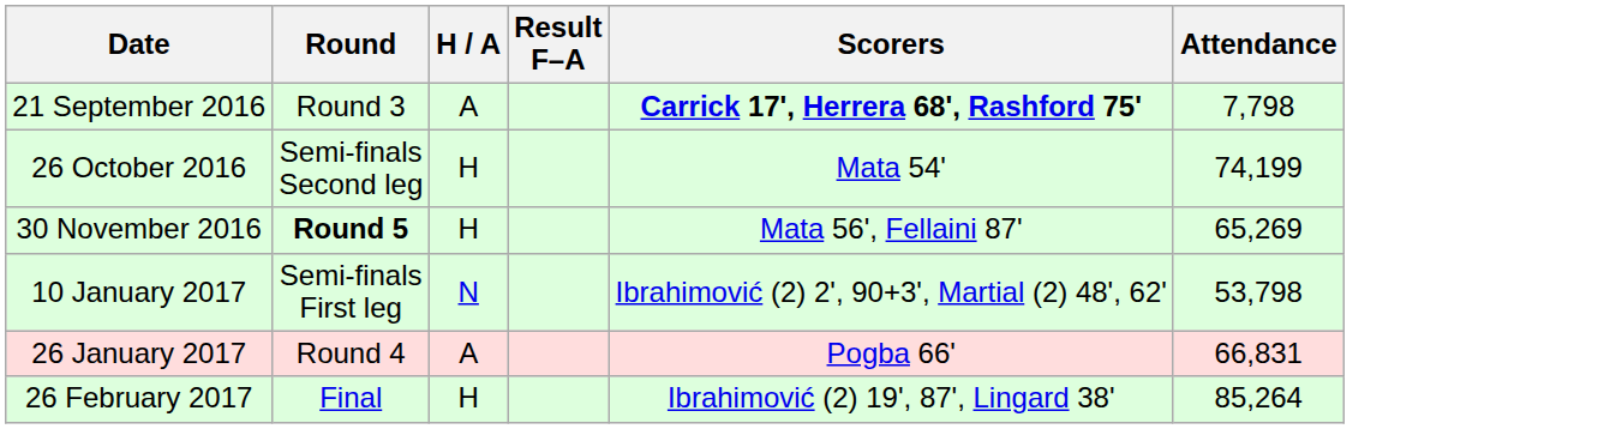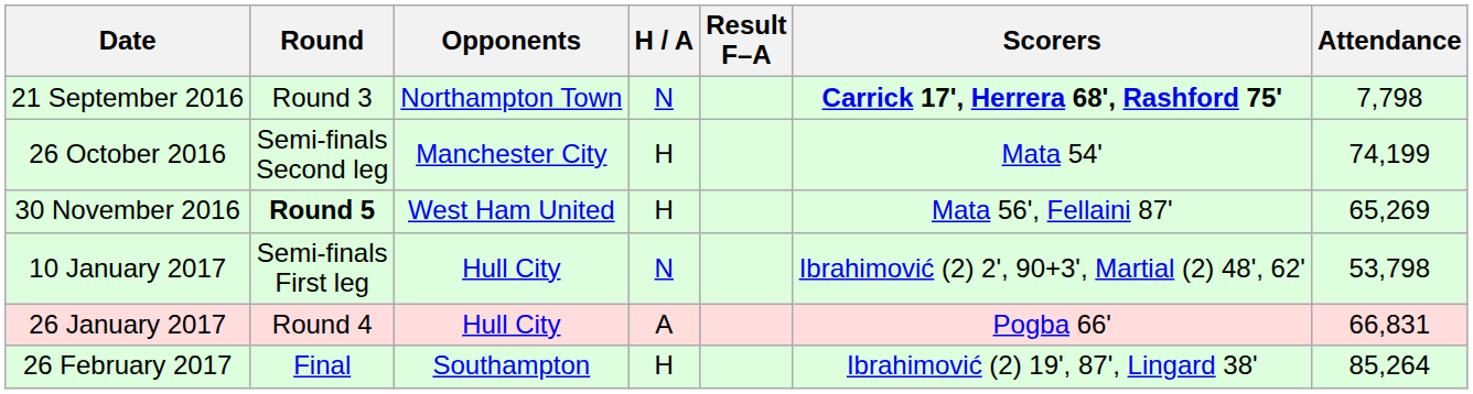+ column: Opponents | Northampton Town | Manchester City | West Ham United | Hull City | Hull City | Southampton
21 September 2016 | H / A: A -> N
